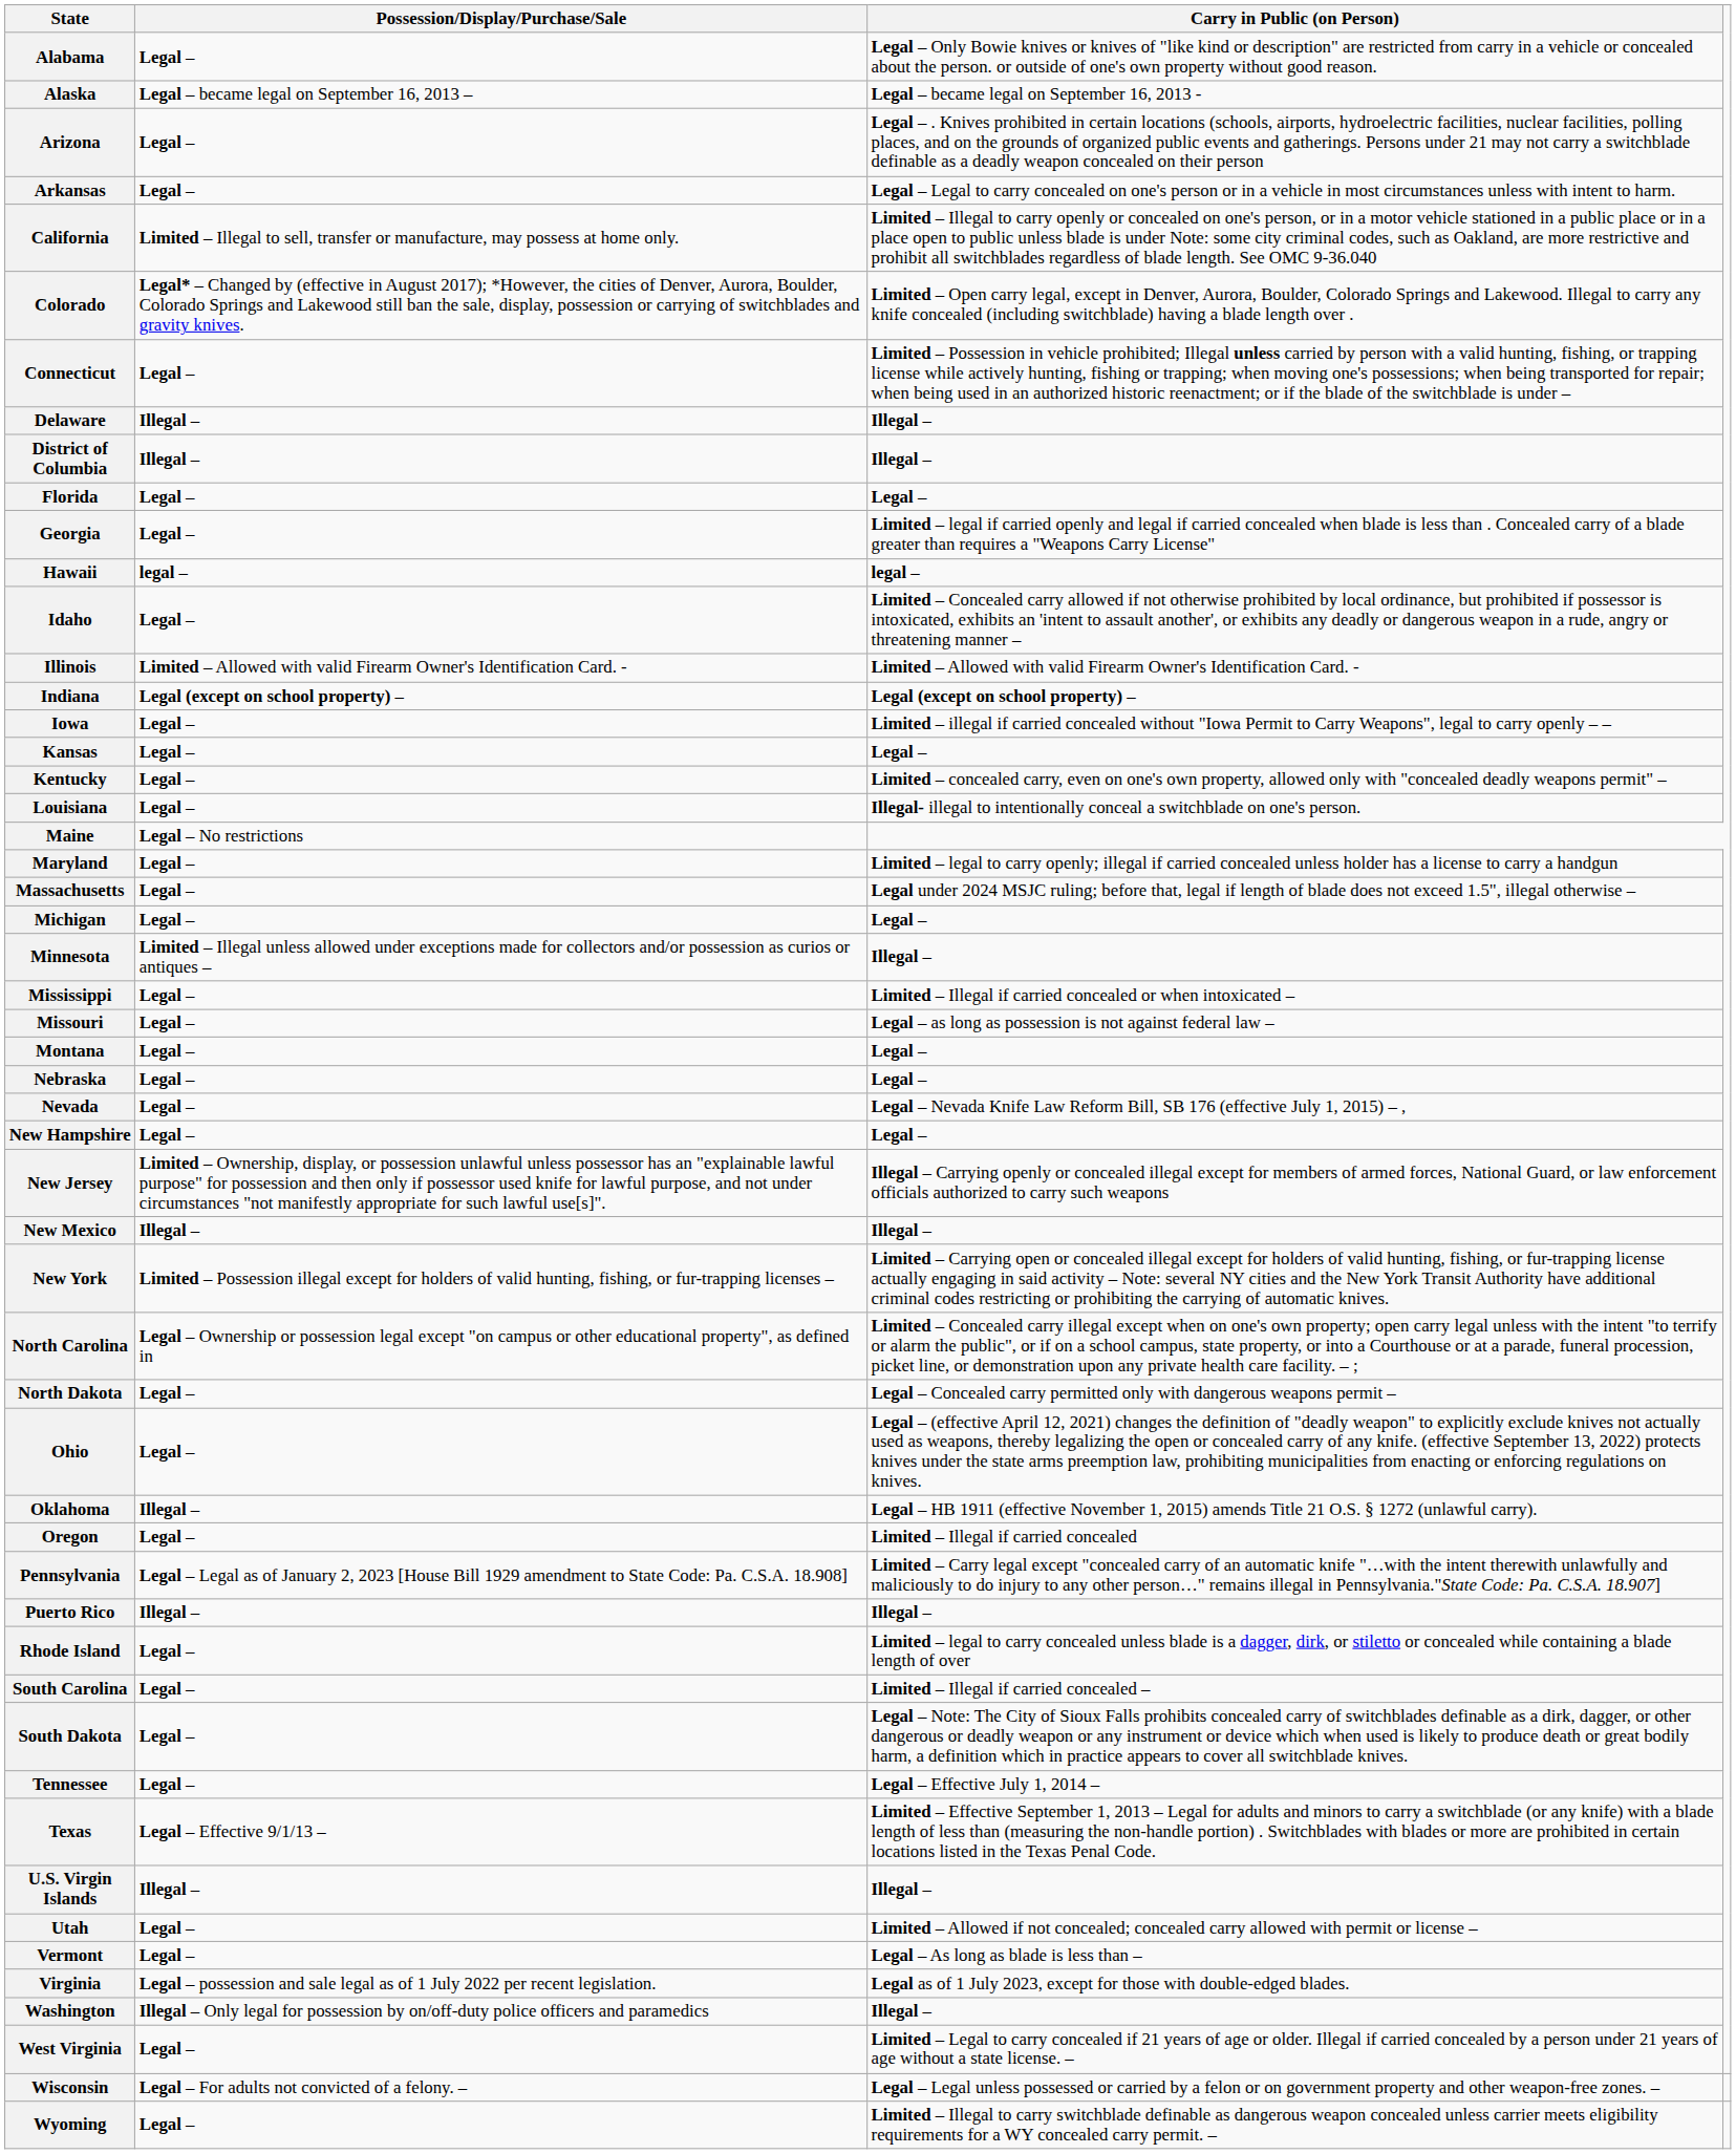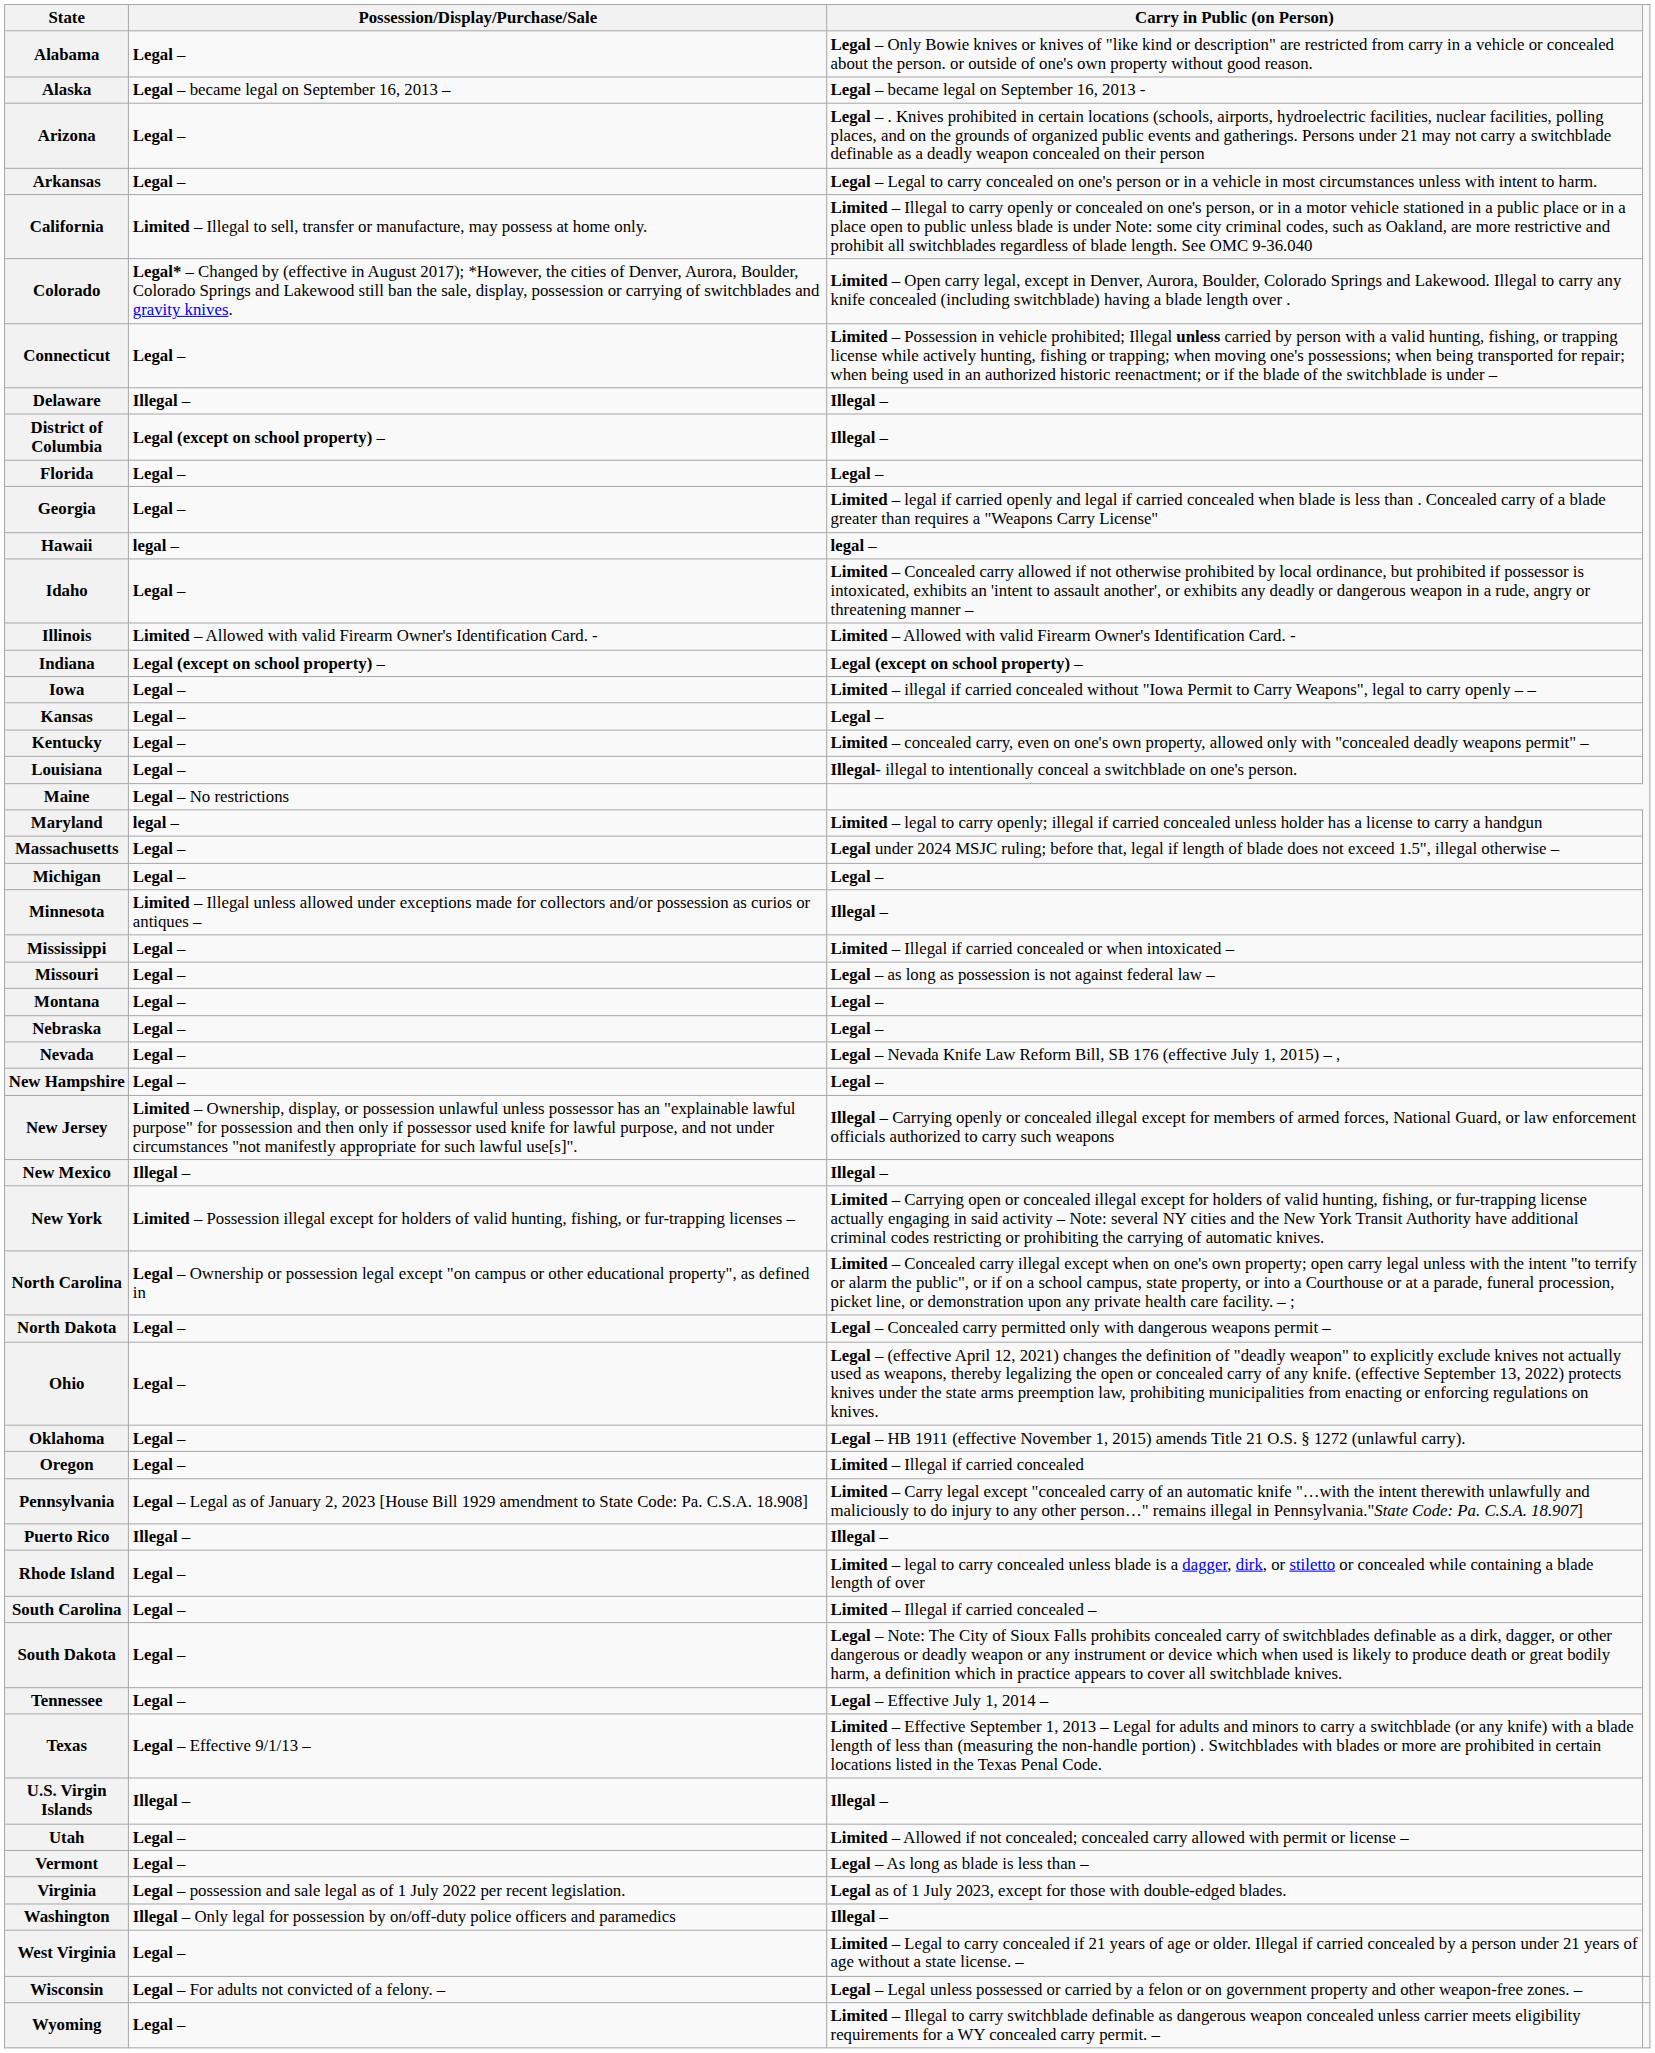District of Columbia | Possession/Display/Purchase/Sale: Illegal – -> Legal (except on school property) –
Maryland | Possession/Display/Purchase/Sale: Legal – -> legal –
Oklahoma | Possession/Display/Purchase/Sale: Illegal – -> Legal –
